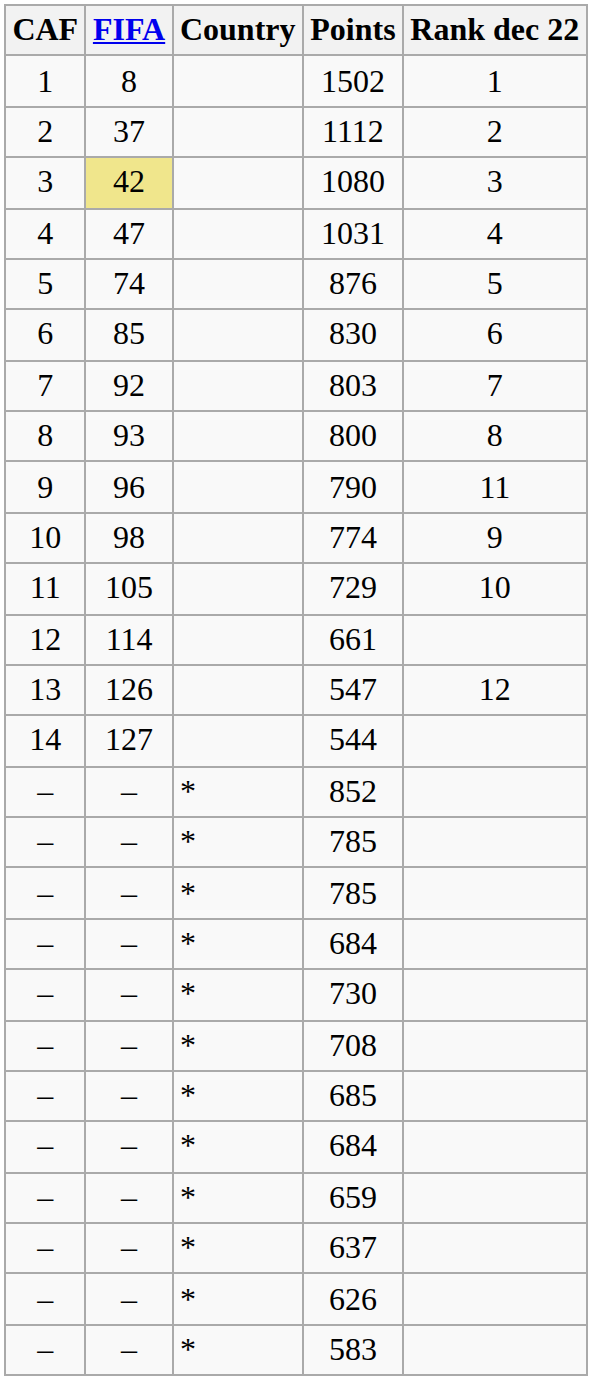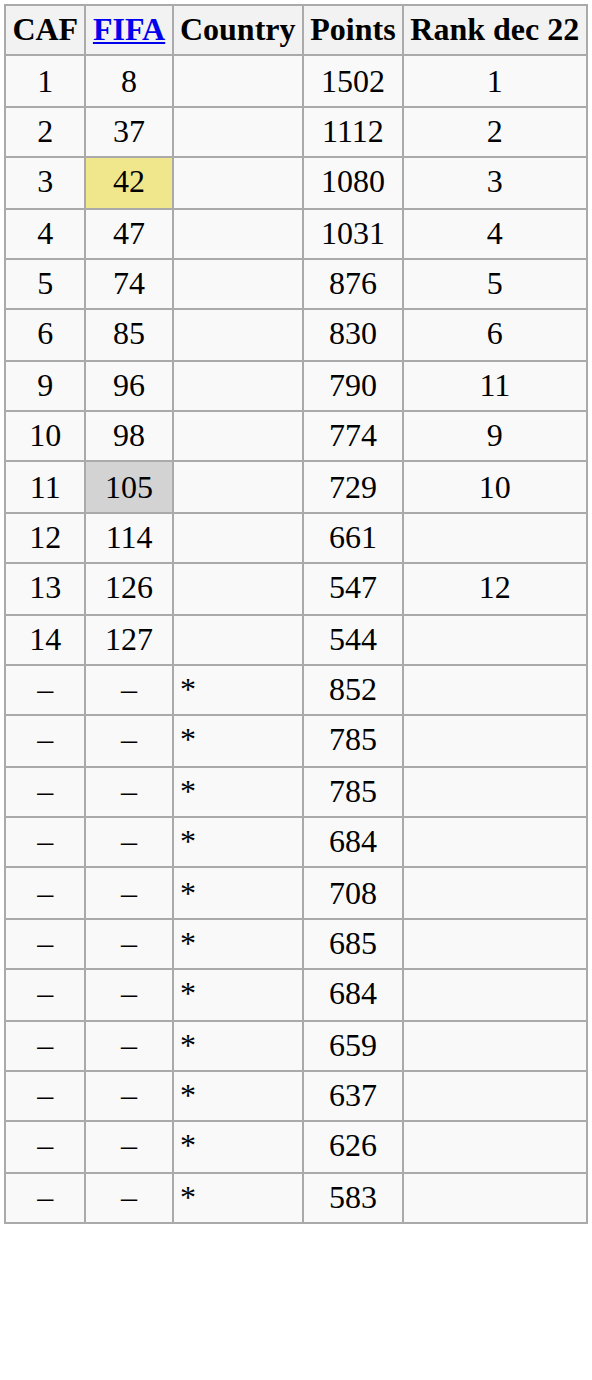- row: 7 | 92 | 803 | 7
- row: 8 | 93 | 800 | 8
729 | FIFA: no background -> lightgrey background
- row: – | – | * | 730
